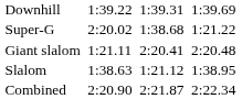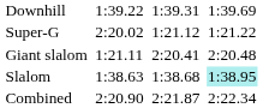Super-G | column 5: 1:38.68 -> 1:21.12
Slalom | column 5: 1:21.12 -> 1:38.68
Slalom | column 7: no background -> paleturquoise background
